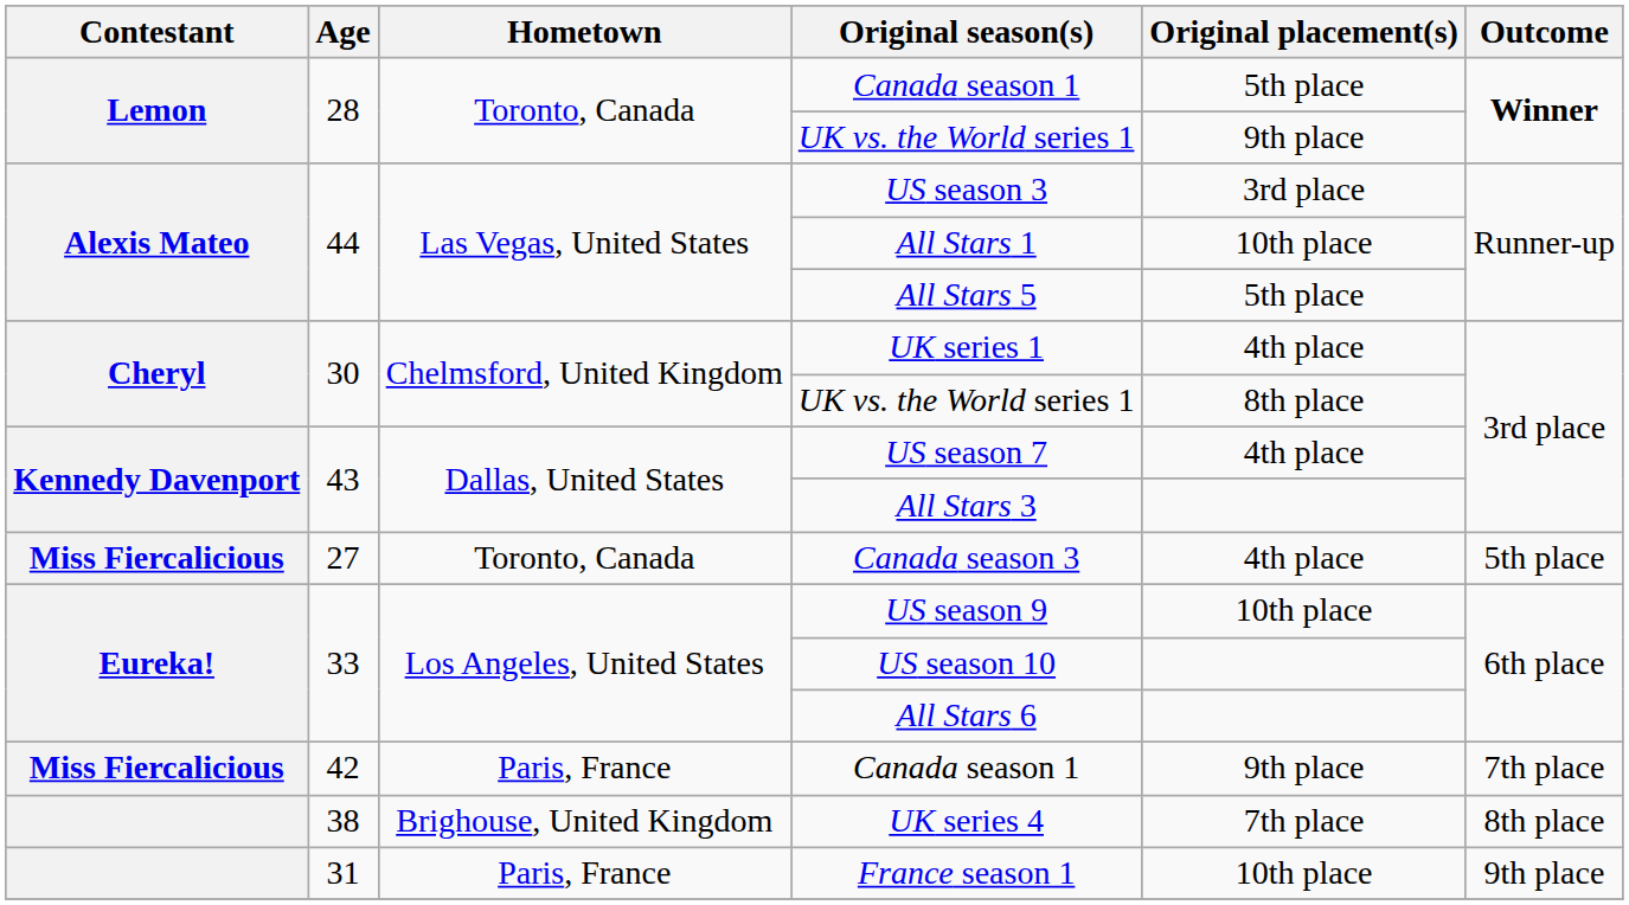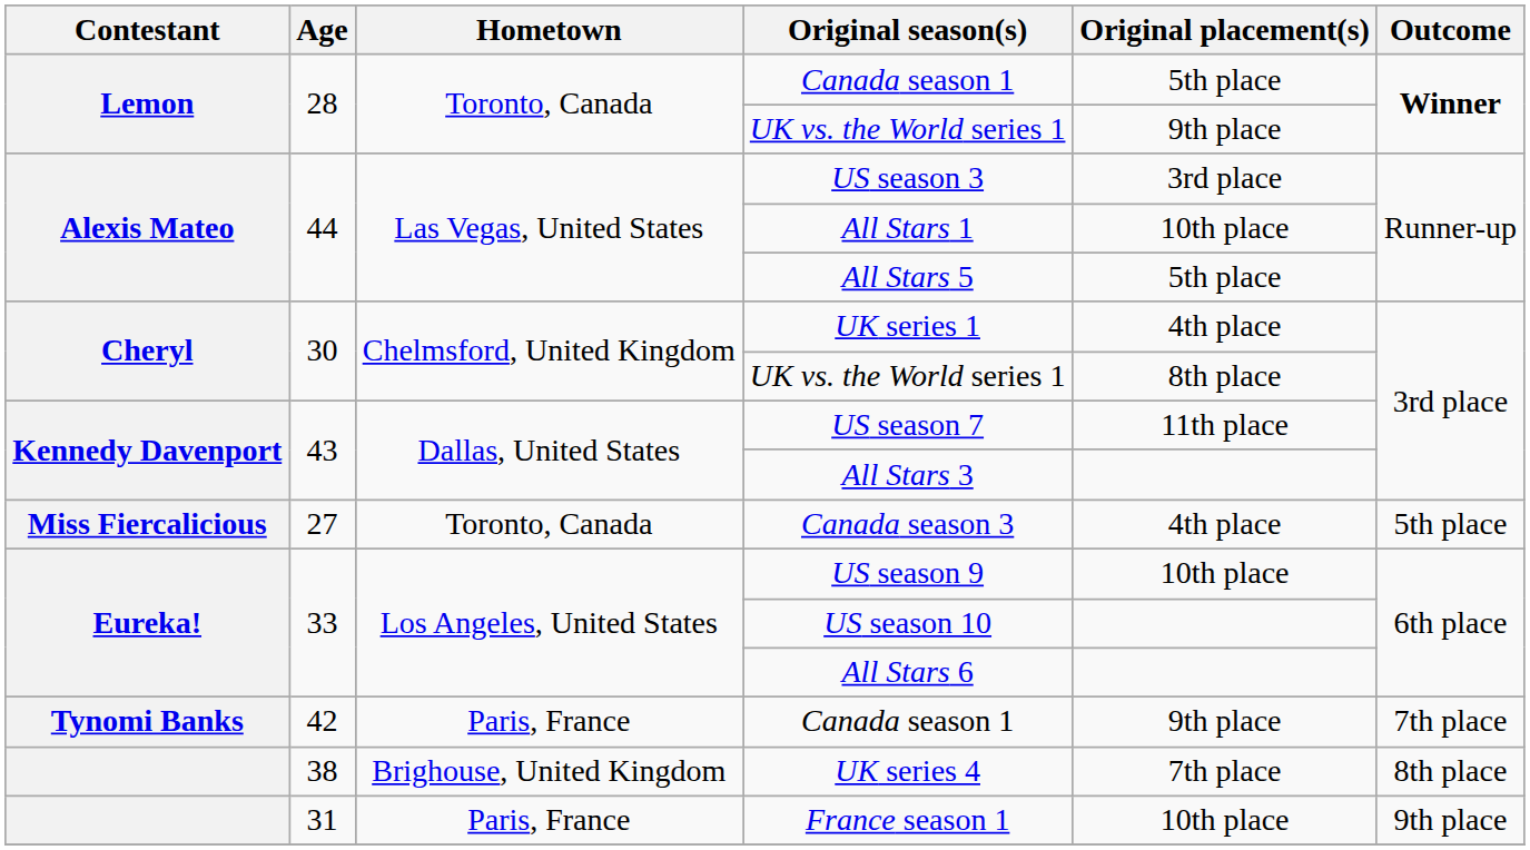US season 7 | Original placement(s): 4th place -> 11th place
42 / Canada season 1 | Contestant: Miss Fiercalicious -> Tynomi Banks
